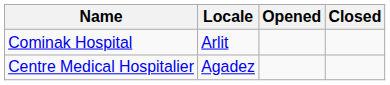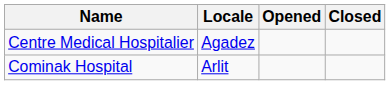rows swapped: Centre Medical Hospitalier <-> Cominak Hospital
